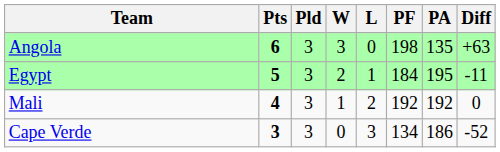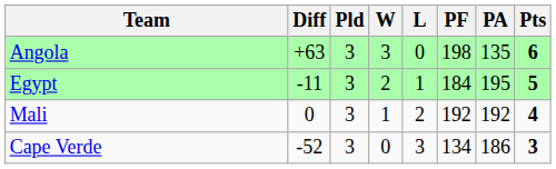columns swapped: Pts <-> Diff
